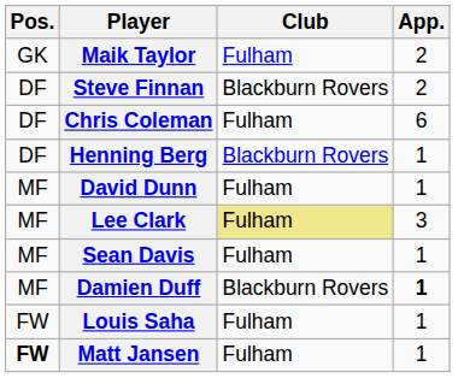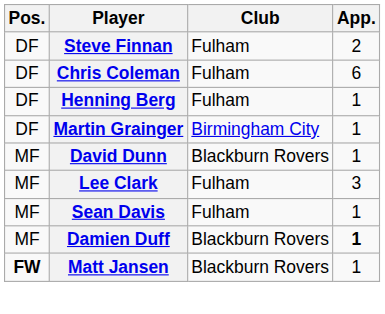- row: GK | Maik Taylor | Fulham | 2
Steve Finnan | Club: Blackburn Rovers -> Fulham
Henning Berg | Club: Blackburn Rovers -> Fulham
+ row: DF | Martin Grainger | Birmingham City | 1
David Dunn | Club: Fulham -> Blackburn Rovers
Lee Clark | Club: khaki background -> no background
- row: FW | Louis Saha | Fulham | 1
Matt Jansen | Club: Fulham -> Blackburn Rovers
